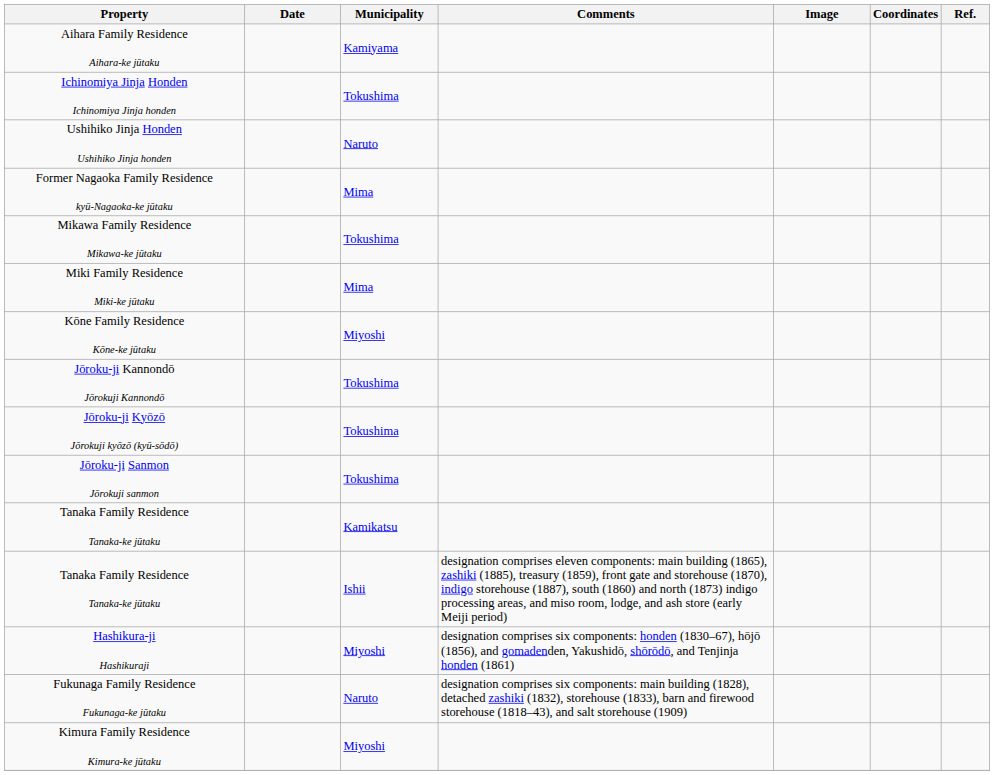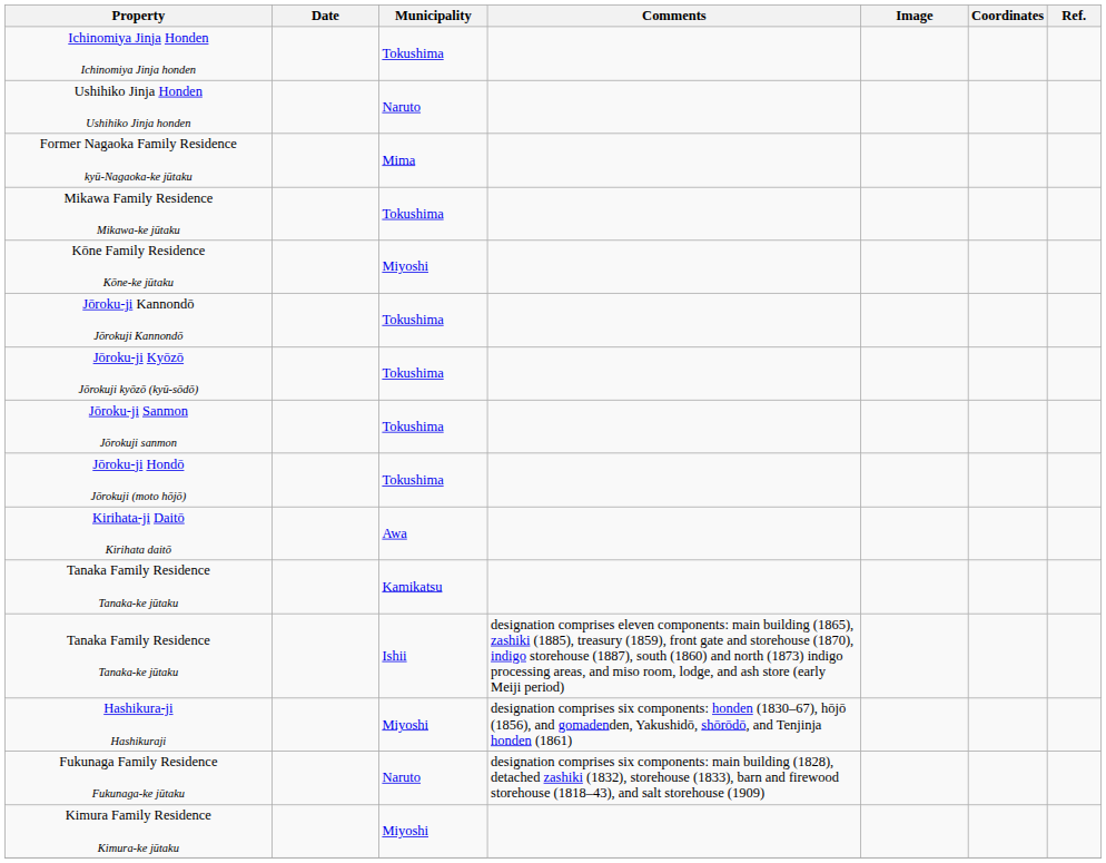- row: Aihara Family Residence Aihara-ke jūtaku | Kamiyama
- row: Miki Family Residence Miki-ke jūtaku | Mima
+ row: Jōroku-ji Hondō Jōrokuji (moto hōjō) | Tokushima
+ row: Kirihata-ji Daitō Kirihata daitō | Awa
